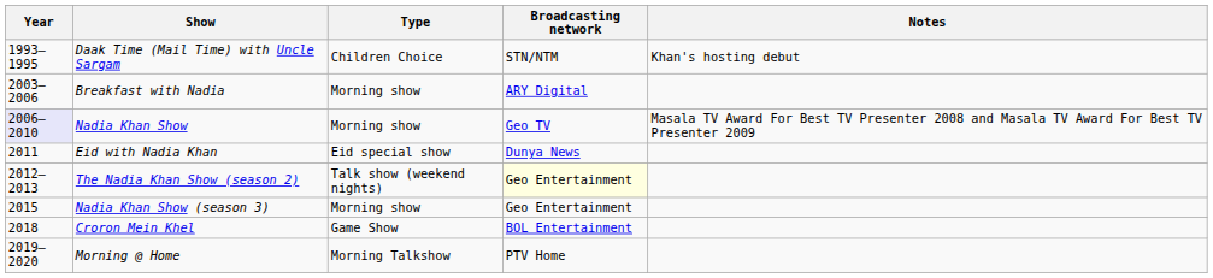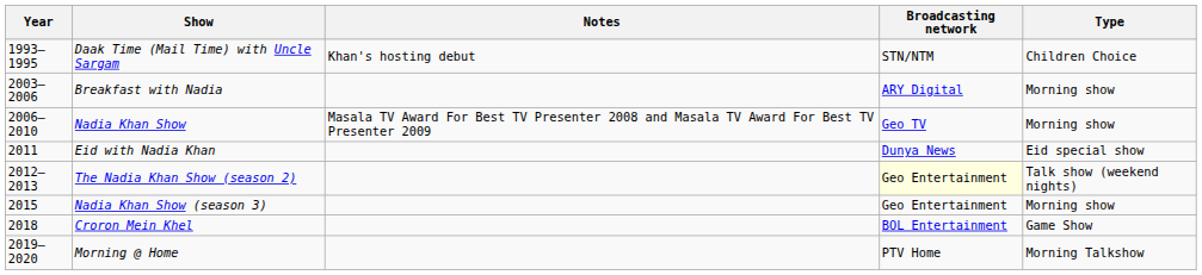columns swapped: Type <-> Notes
Nadia Khan Show | Year: lavender background -> no background
